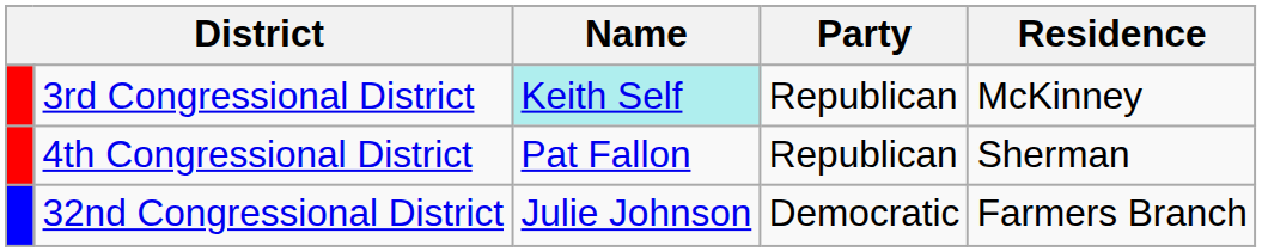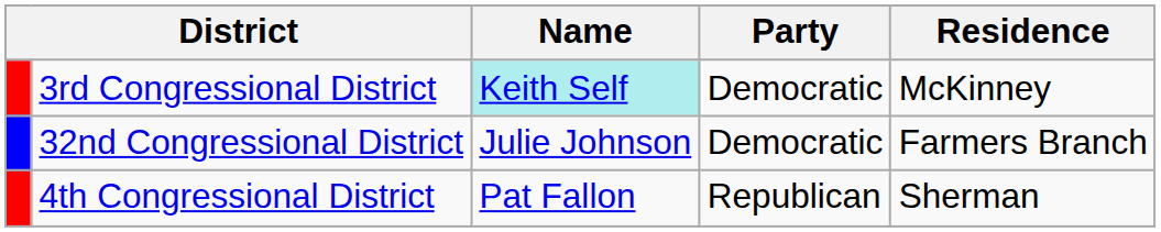3rd Congressional District | Party: Republican -> Democratic
rows swapped: 4th Congressional District <-> 32nd Congressional District
